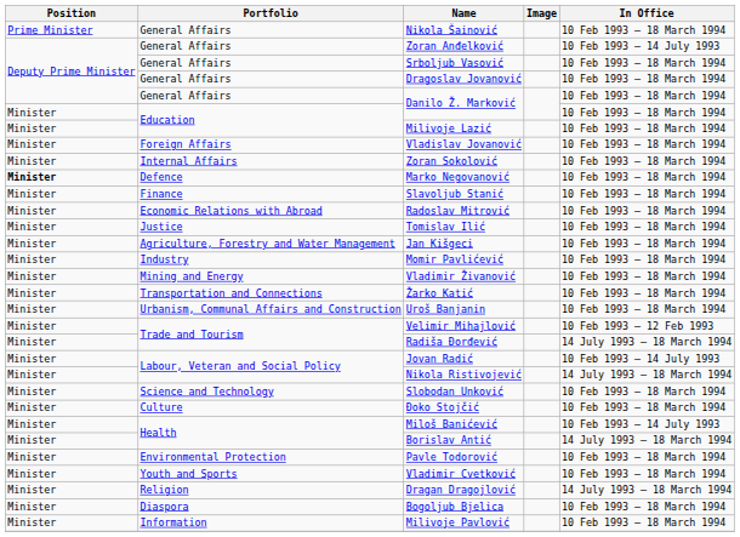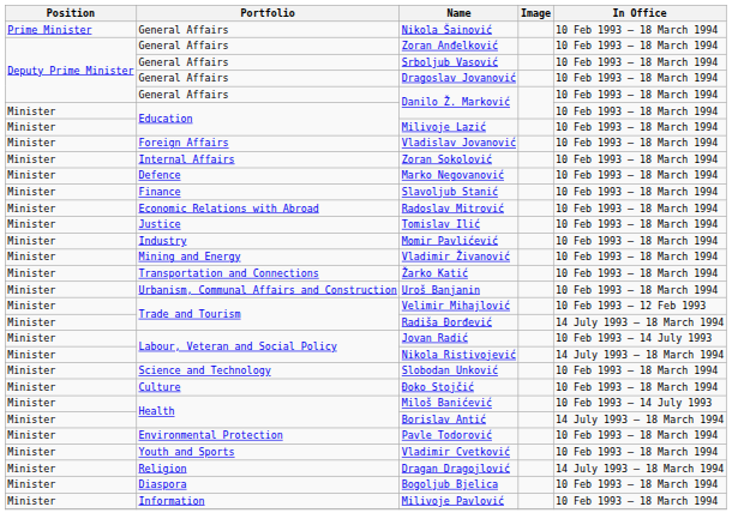Zoran Anđelković | In Office: 10 Feb 1993 – 14 July 1993 -> 10 Feb 1993 – 18 March 1994
Marko Negovanović | Position: bold -> normal
- row: Minister | Agriculture, Forestry and Water Management | Jan Kišgeci | 10 Feb 1993 – 18 March 1994
